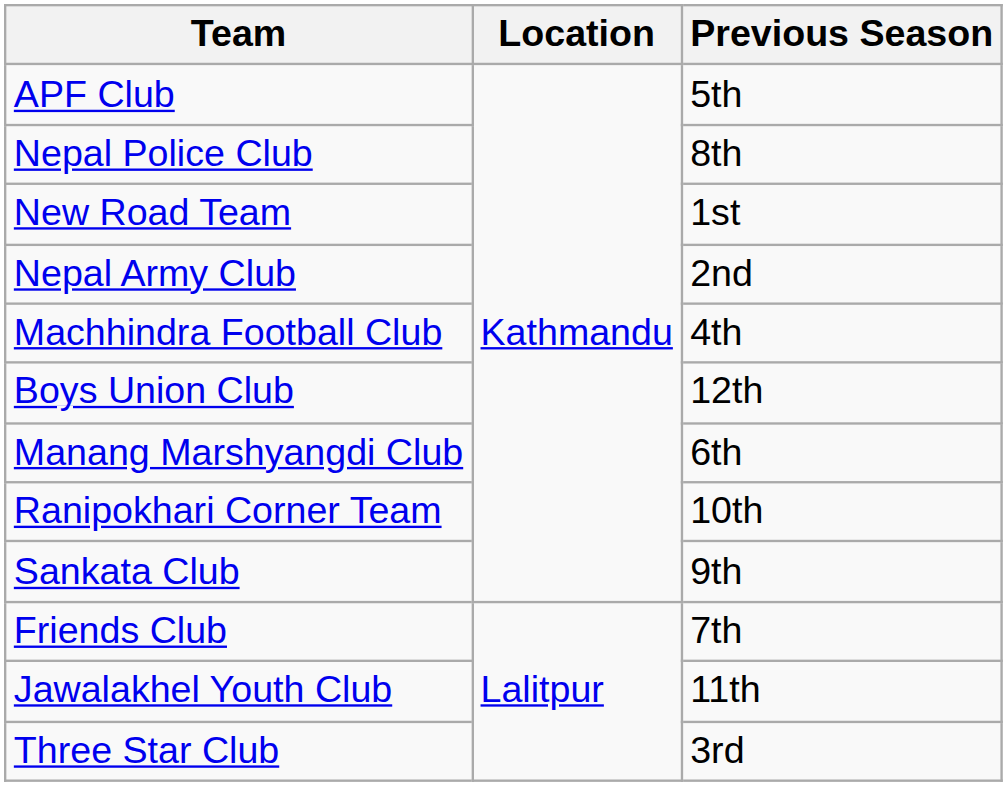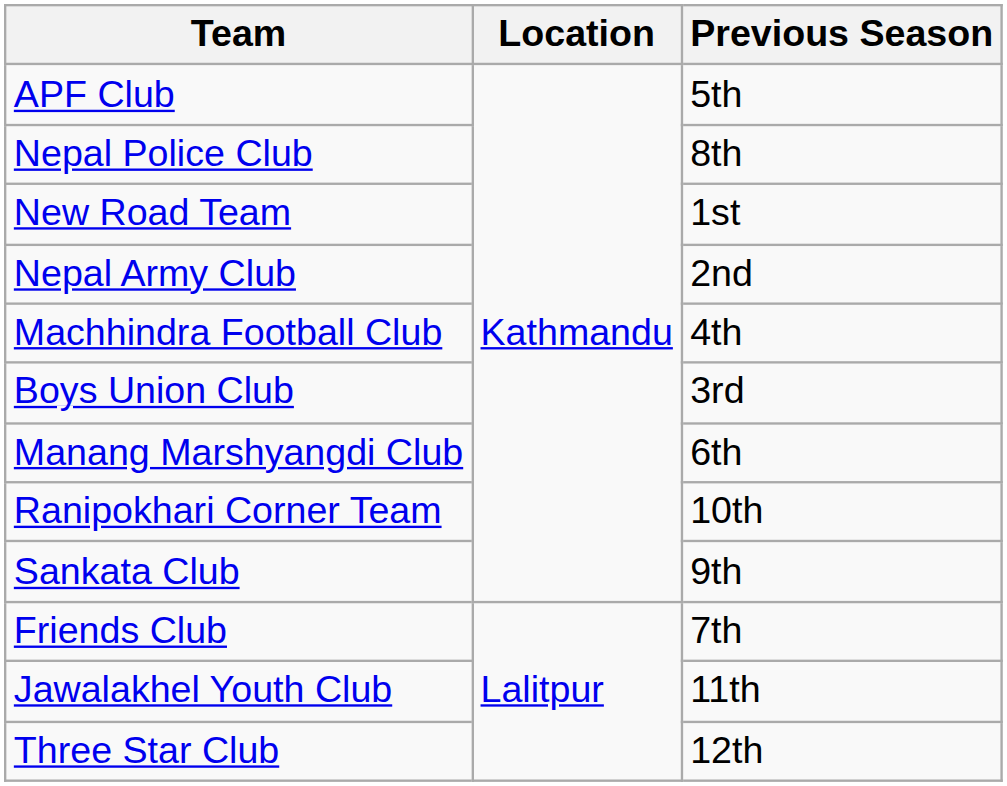Boys Union Club | Previous Season: 12th -> 3rd
Three Star Club | Previous Season: 3rd -> 12th
